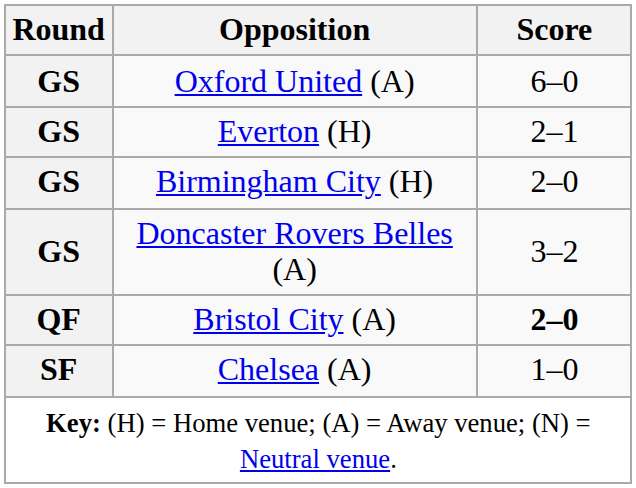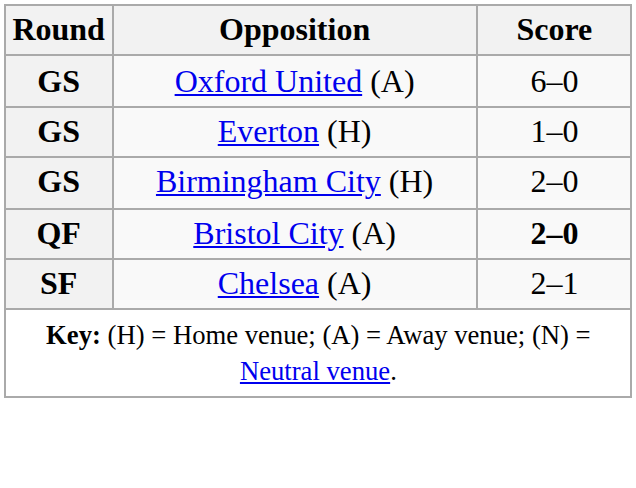Everton (H) | Score: 2–1 -> 1–0
- row: GS | Doncaster Rovers Belles (A) | 3–2
Chelsea (A) | Score: 1–0 -> 2–1
